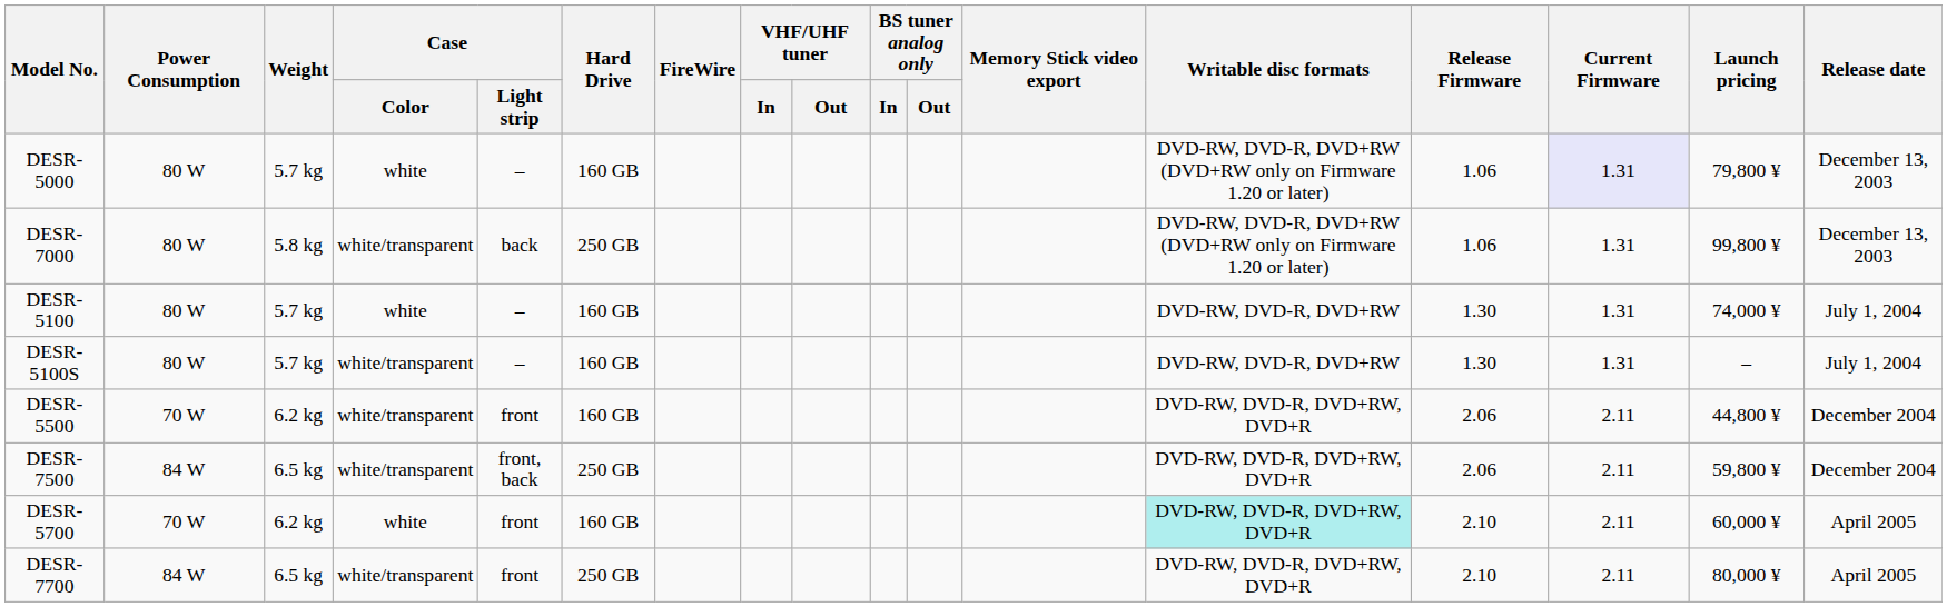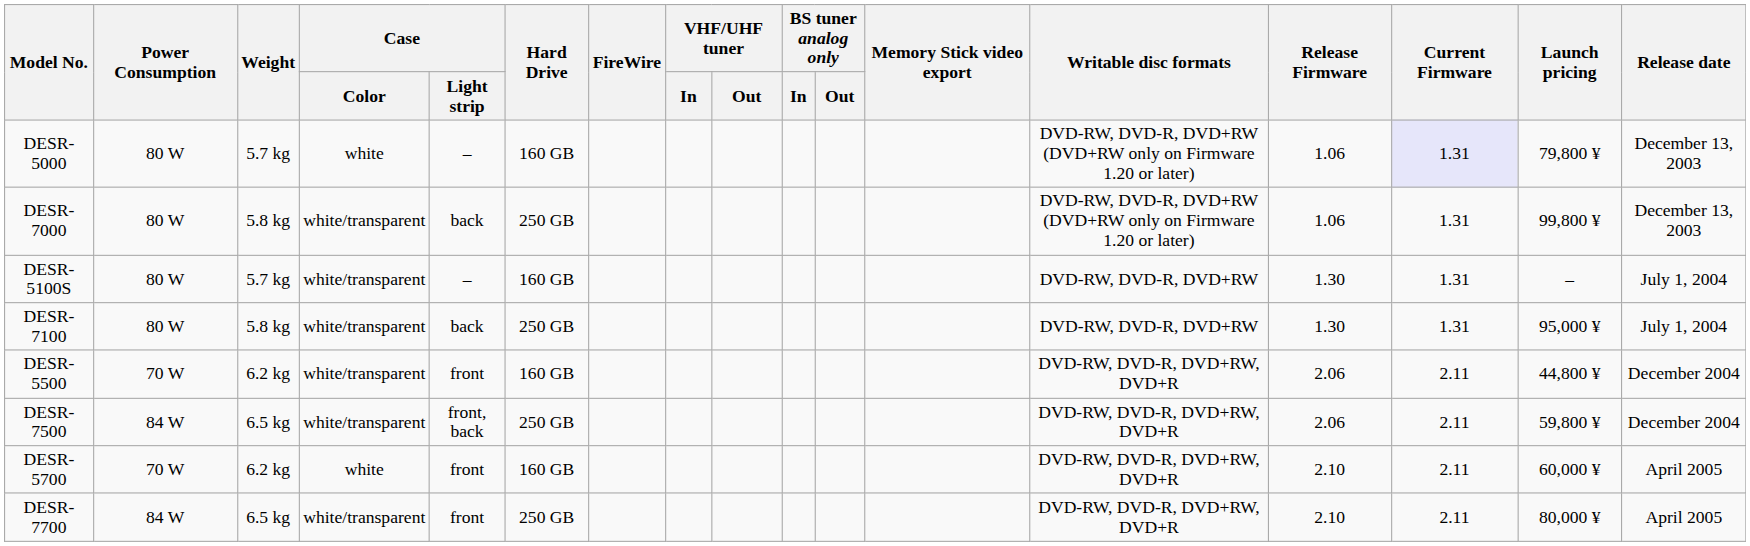- row: DESR-5100 | 80 W | 5.7 kg | white | – | 160 GB | DVD-RW, DVD-R, DVD+RW | 1.30 | 1.31 | 74,000 ¥ | July 1, 2004
+ row: DESR-7100 | 80 W | 5.8 kg | white/transparent | back | 250 GB | DVD-RW, DVD-R, DVD+RW | 1.30 | 1.31 | 95,000 ¥ | July 1, 2004
DESR-5700 | Writable disc formats: paleturquoise background -> no background
